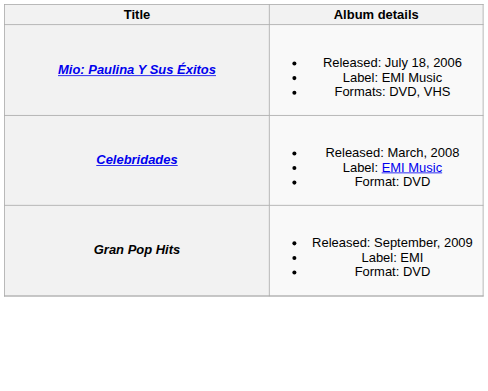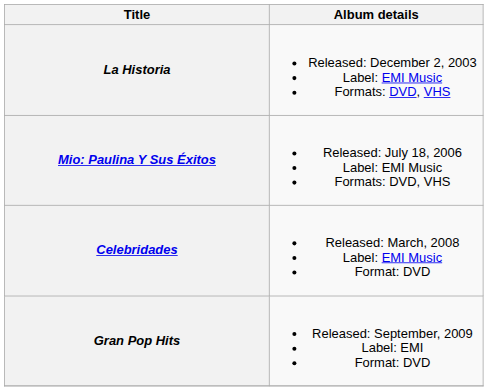+ row: La Historia | Released: December 2, 2003 Label: EMI Music Formats: DVD, VHS
